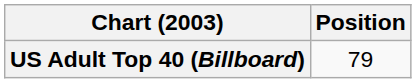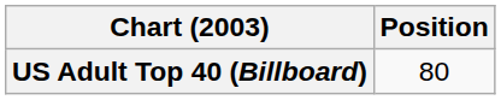US Adult Top 40 (Billboard) | Position: 79 -> 80
